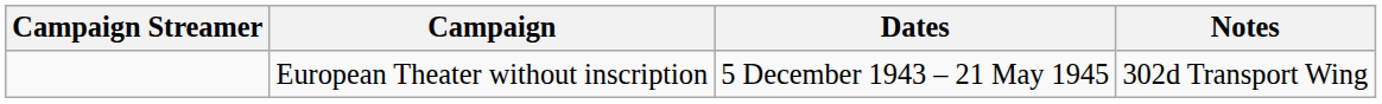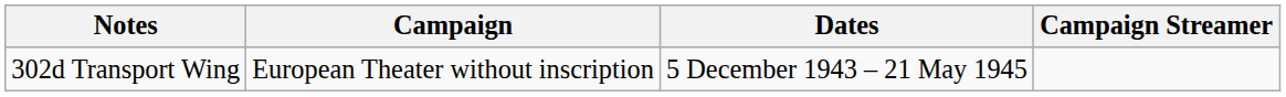columns swapped: Campaign Streamer <-> Notes
